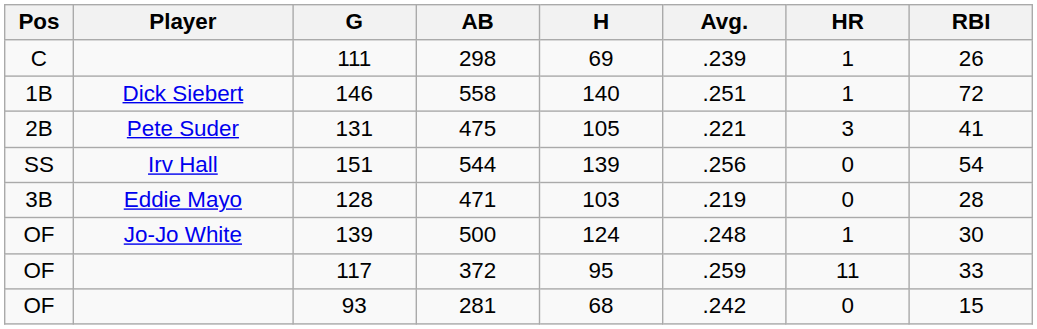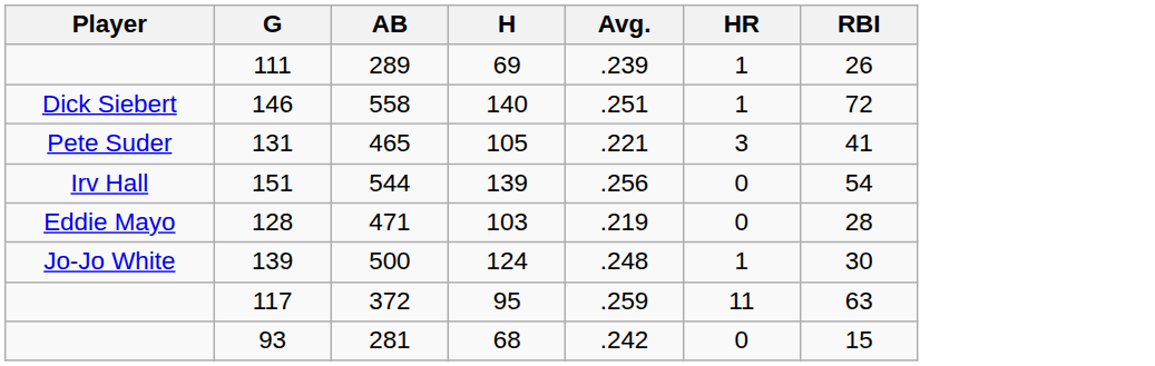- column: Pos | C | 1B | 2B | SS | 3B | OF | OF | OF
111 | AB: 298 -> 289
131 | AB: 475 -> 465
117 | RBI: 33 -> 63
